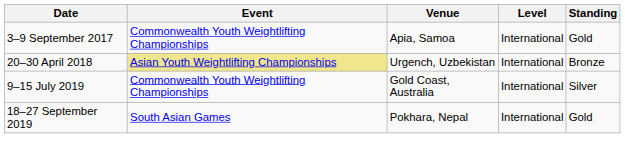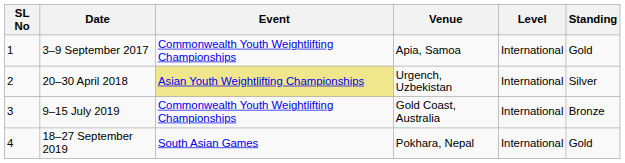+ column: SL No | 1 | 2 | 3 | 4
20–30 April 2018 | Standing: Bronze -> Silver
9–15 July 2019 | Standing: Silver -> Bronze
